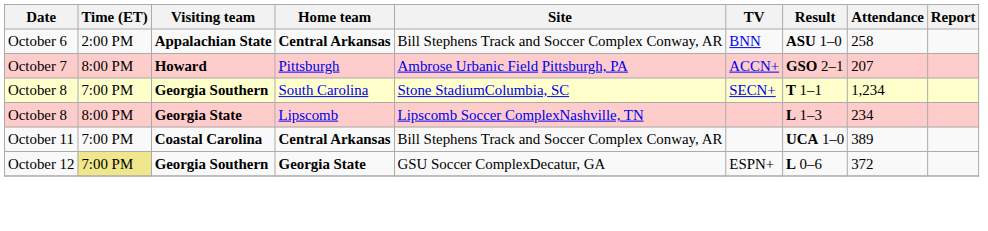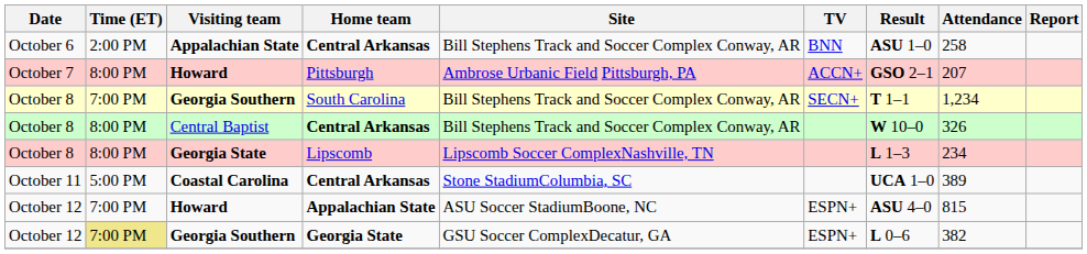Georgia Southern / South Carolina | Site: Stone StadiumColumbia, SC -> Bill Stephens Track and Soccer Complex Conway, AR
+ row: October 8 | 8:00 PM | Central Baptist | Central Arkansas | Bill Stephens Track and Soccer Complex Conway, AR | W 10–0 | 326
Coastal Carolina | Time (ET): 7:00 PM -> 5:00 PM
Coastal Carolina | Site: Bill Stephens Track and Soccer Complex Conway, AR -> Stone StadiumColumbia, SC
+ row: October 12 | 7:00 PM | Howard | Appalachian State | ASU Soccer StadiumBoone, NC | ESPN+ | ASU 4–0 | 815
Georgia Southern / Georgia State | Attendance: 372 -> 382
